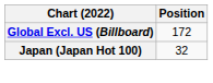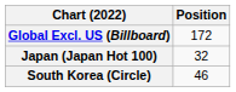+ row: South Korea (Circle) | 46
